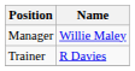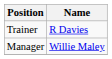rows swapped: Manager <-> Trainer
